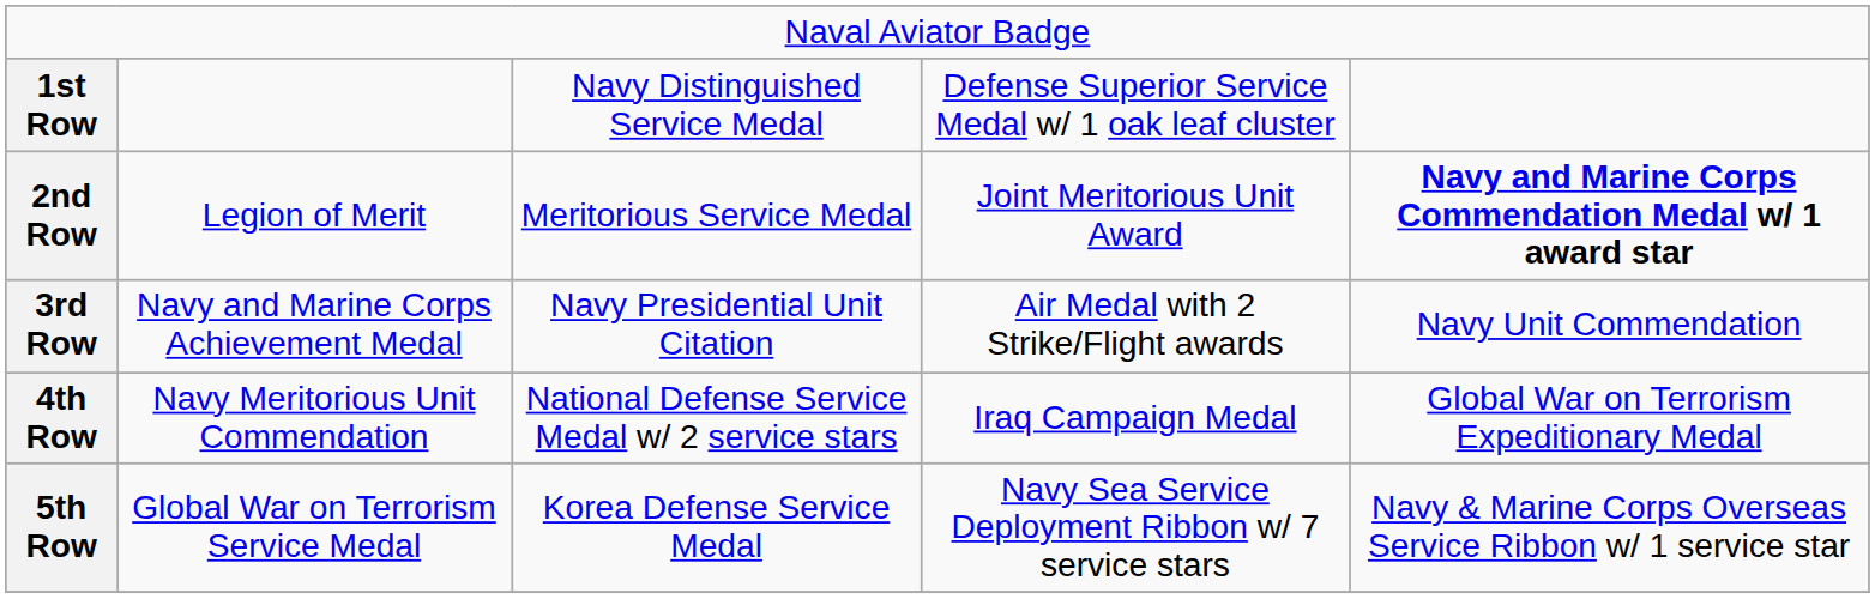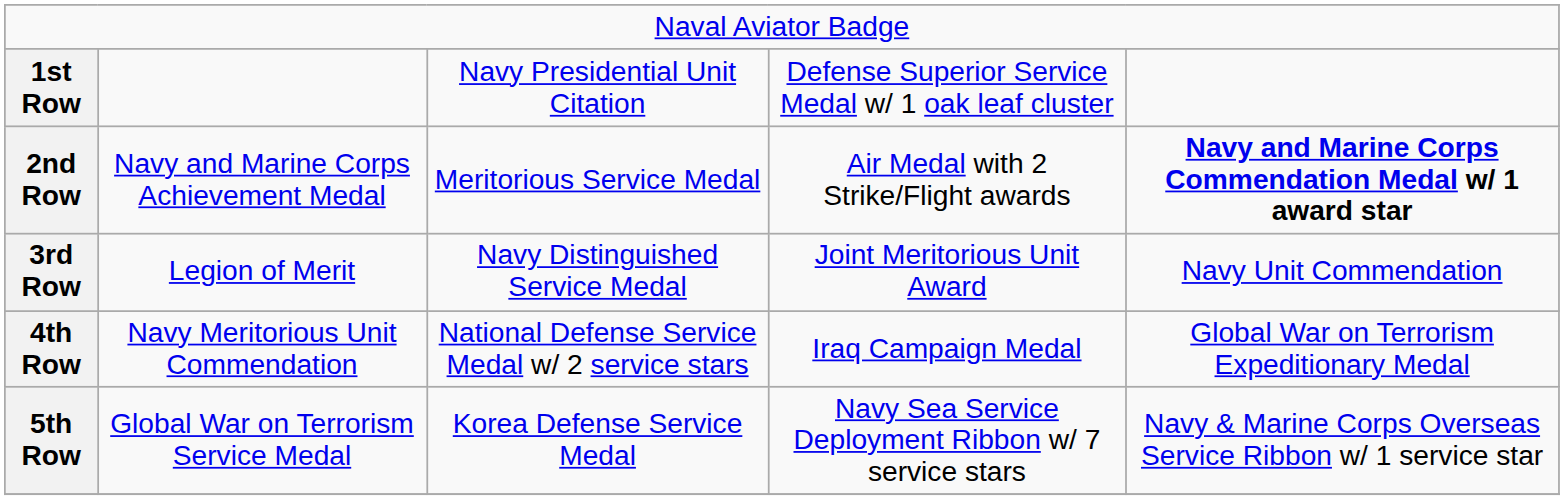1st Row | column 3: Navy Distinguished Service Medal -> Navy Presidential Unit Citation
2nd Row | column 2: Legion of Merit -> Navy and Marine Corps Achievement Medal
2nd Row | column 4: Joint Meritorious Unit Award -> Air Medal with 2 Strike/Flight awards
3rd Row | column 2: Navy and Marine Corps Achievement Medal -> Legion of Merit
3rd Row | column 3: Navy Presidential Unit Citation -> Navy Distinguished Service Medal
3rd Row | column 4: Air Medal with 2 Strike/Flight awards -> Joint Meritorious Unit Award
